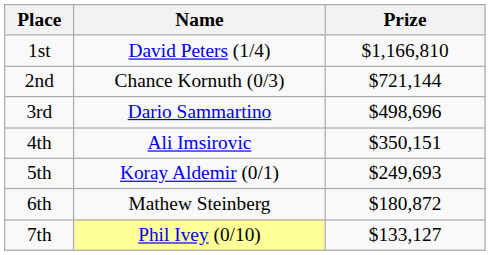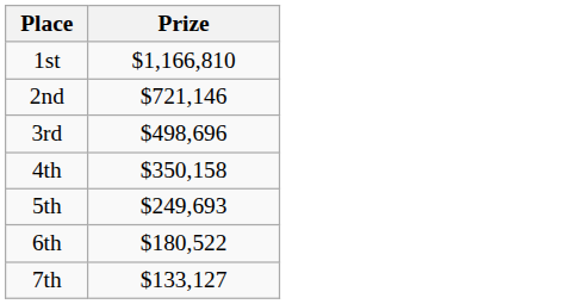- column: Name | David Peters (1/4) | Chance Kornuth (0/3) | Dario Sammartino | Ali Imsirovic | Koray Aldemir (0/1) | Mathew Steinberg | Phil Ivey (0/10)
2nd | Prize: $721,144 -> $721,146
4th | Prize: $350,151 -> $350,158
6th | Prize: $180,872 -> $180,522
